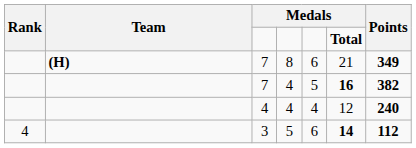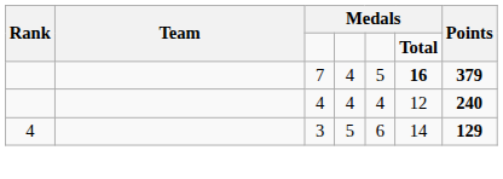- row: (H) | 7 | 8 | 6 | 21 | 349
7 / 4 | Points: 382 -> 379
3 | column 6: bold -> normal
3 | Points: 112 -> 129
